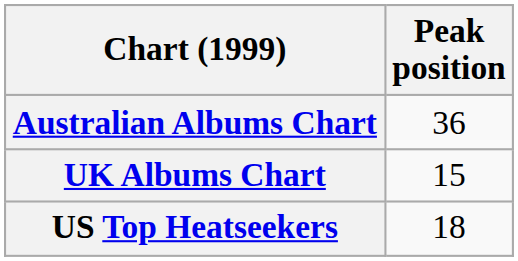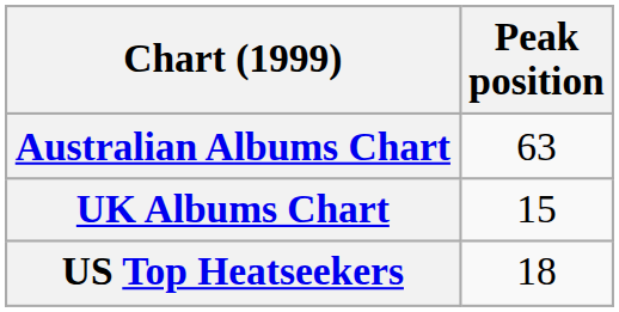Australian Albums Chart | Peak position: 36 -> 63
